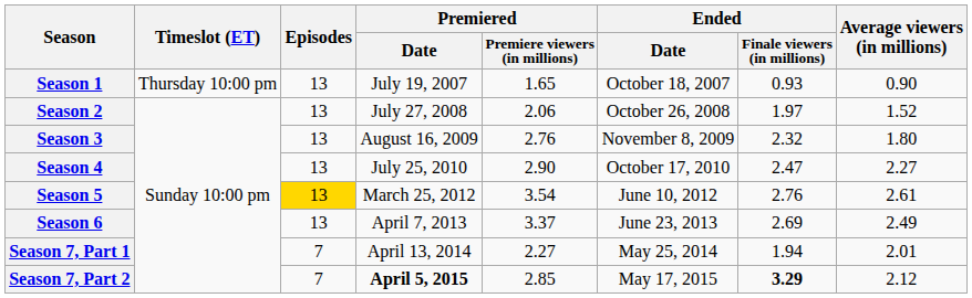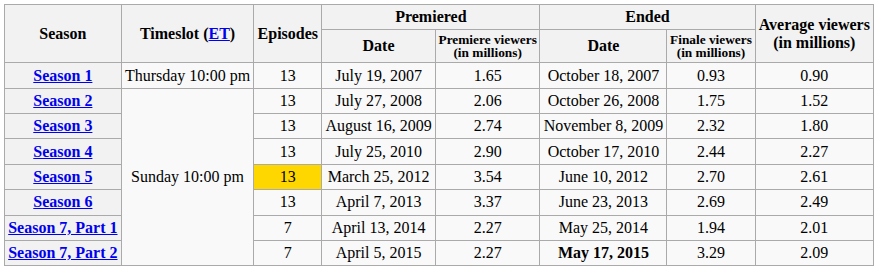Season 2 | Ended / Finale viewers (in millions): 1.97 -> 1.75
Season 3 | Premiered / Premiere viewers (in millions): 2.76 -> 2.74
Season 4 | Ended / Finale viewers (in millions): 2.47 -> 2.44
Season 5 | Ended / Finale viewers (in millions): 2.76 -> 2.70
Season 7, Part 2 | Premiered / Date: bold -> normal
Season 7, Part 2 | Premiered / Premiere viewers (in millions): 2.85 -> 2.27
Season 7, Part 2 | Ended / Date: normal -> bold
Season 7, Part 2 | Ended / Finale viewers (in millions): bold -> normal
Season 7, Part 2 | Average viewers (in millions): 2.12 -> 2.09
